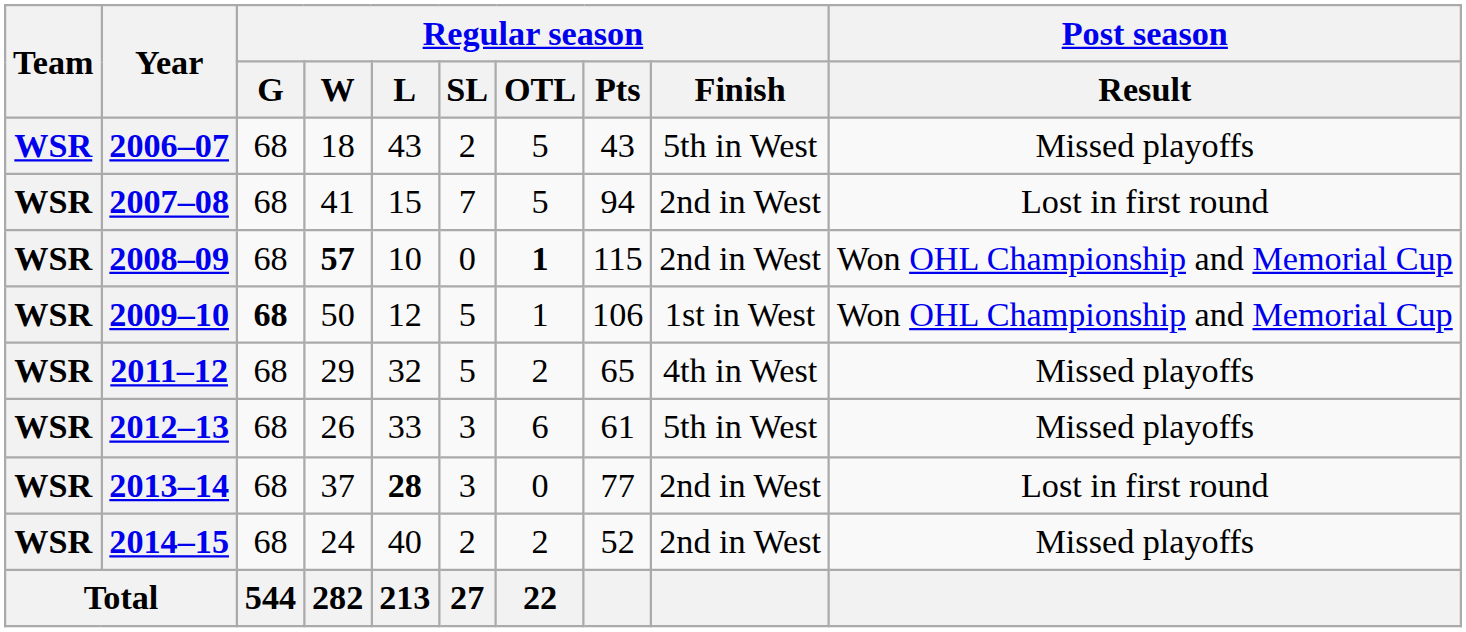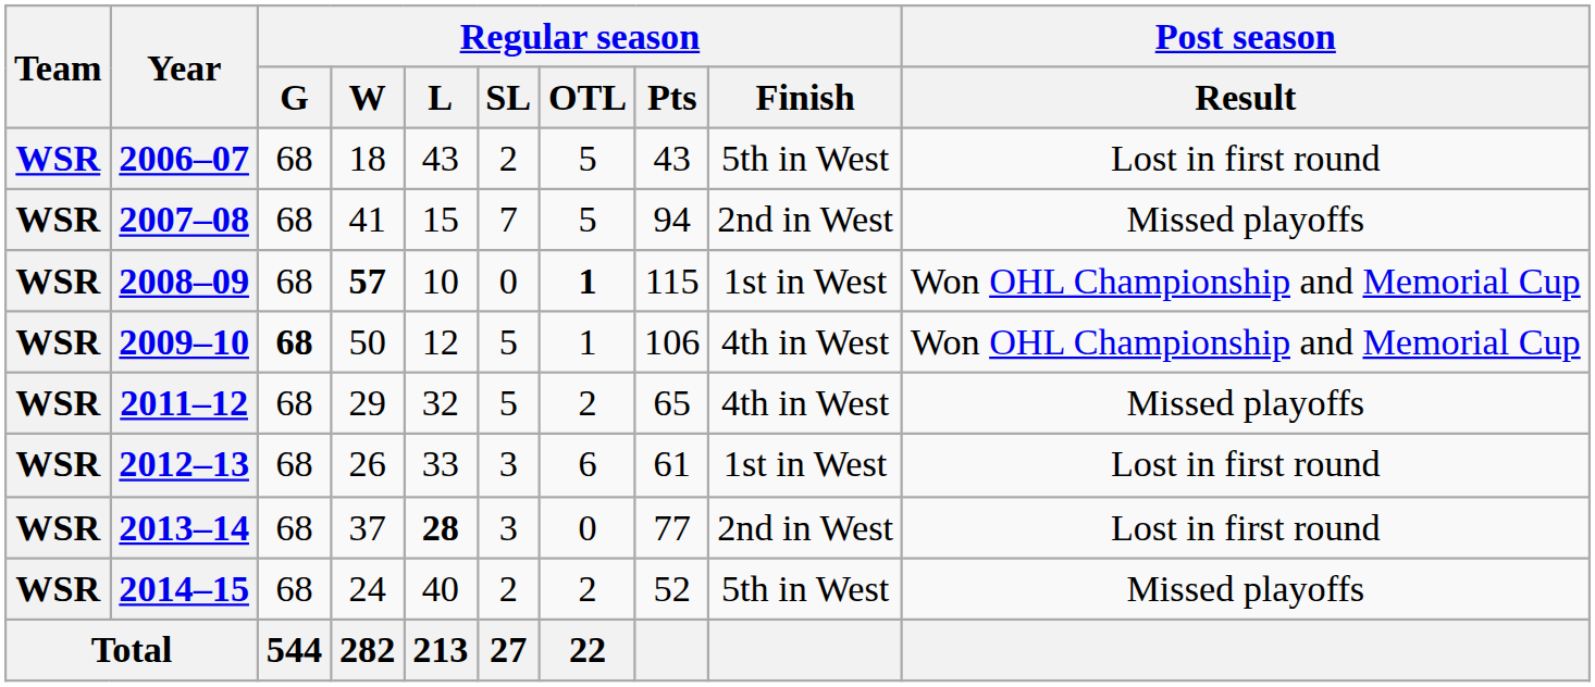2006–07 | Post season / Result: Missed playoffs -> Lost in first round
2007–08 | Post season / Result: Lost in first round -> Missed playoffs
2008–09 | Regular season / Finish: 2nd in West -> 1st in West
2009–10 | Regular season / Finish: 1st in West -> 4th in West
2012–13 | Regular season / Finish: 5th in West -> 1st in West
2012–13 | Post season / Result: Missed playoffs -> Lost in first round
2014–15 | Regular season / Finish: 2nd in West -> 5th in West
